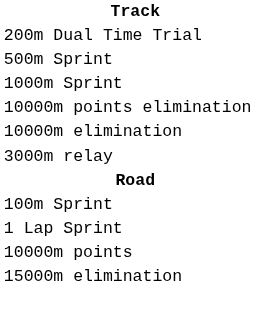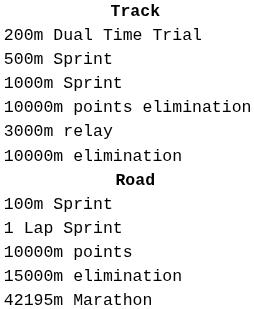rows swapped: 10000m elimination <-> 3000m relay
+ row: 42195m Marathon
